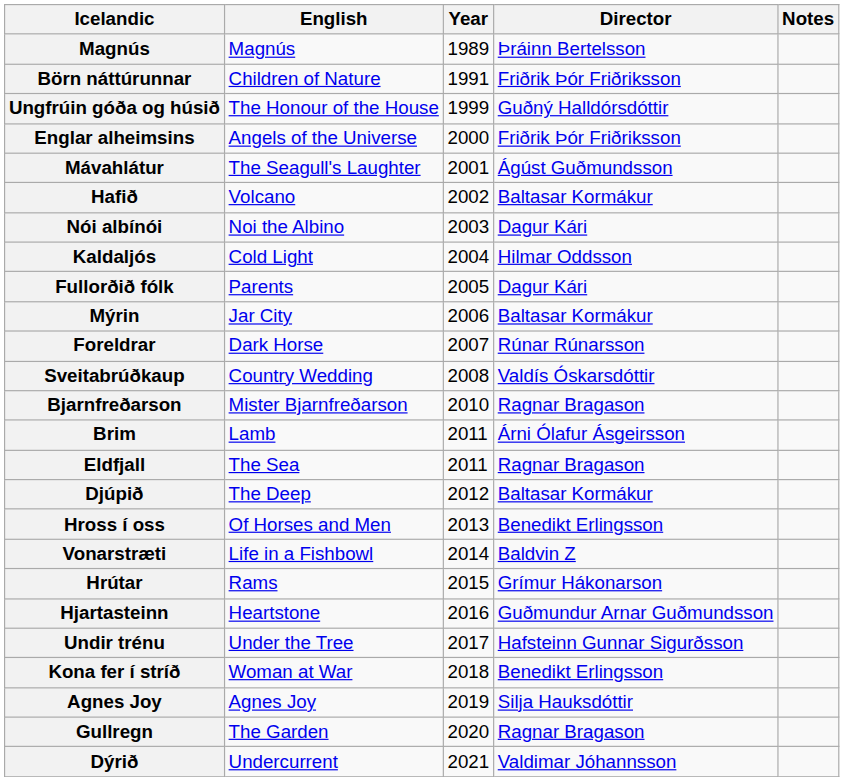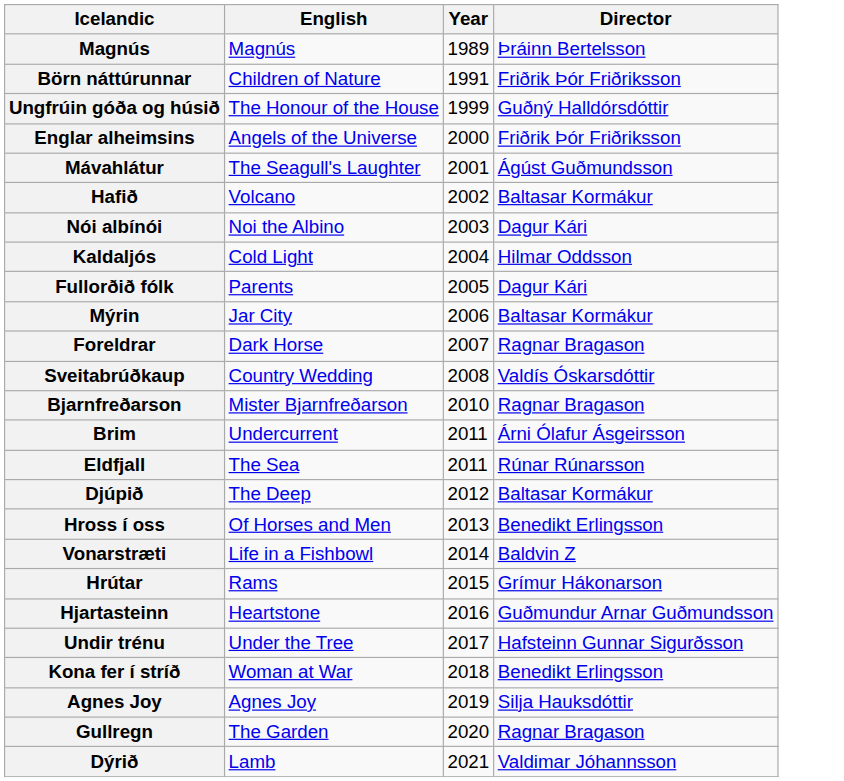- column: Notes
Foreldrar | Director: Rúnar Rúnarsson -> Ragnar Bragason
Brim | English: Lamb -> Undercurrent
Eldfjall | Director: Ragnar Bragason -> Rúnar Rúnarsson
Dýrið | English: Undercurrent -> Lamb
